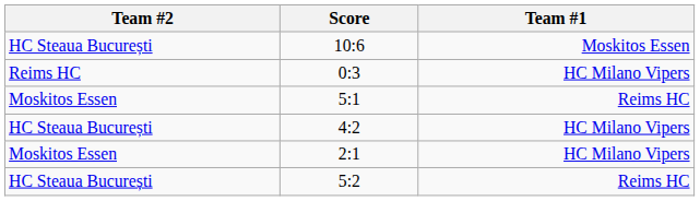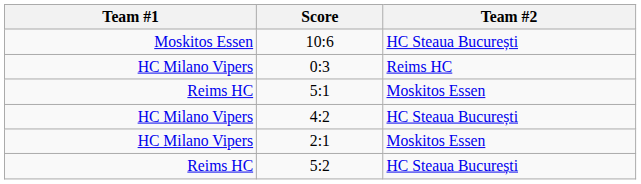columns swapped: Team #1 <-> Team #2
